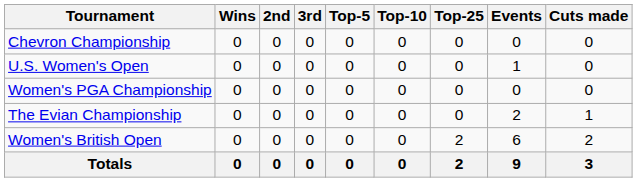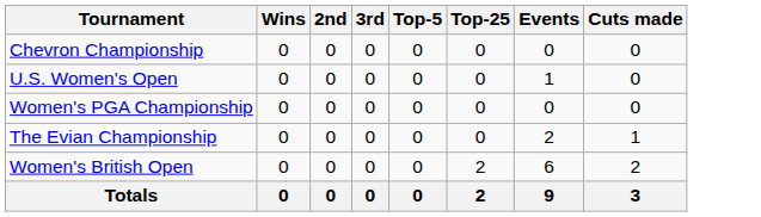- column: Top-10 | 0 | 0 | 0 | 0 | 0 | 0
